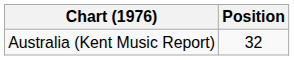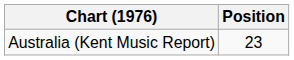Australia (Kent Music Report) | Position: 32 -> 23
